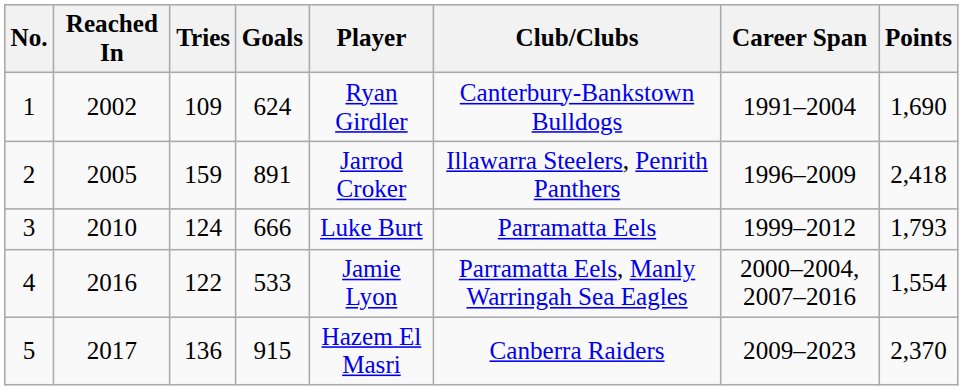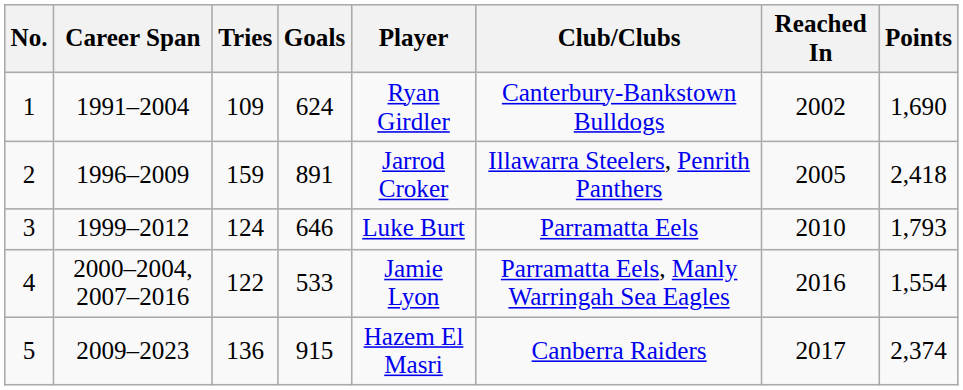columns swapped: Reached In <-> Career Span
3 | Goals: 666 -> 646
5 | Points: 2,370 -> 2,374
